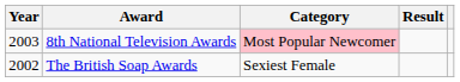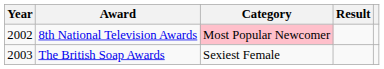8th National Television Awards | Year: 2003 -> 2002
The British Soap Awards | Year: 2002 -> 2003
